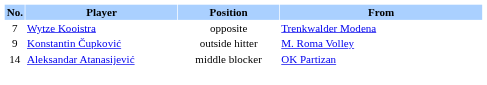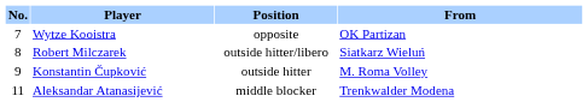Wytze Kooistra | From: Trenkwalder Modena -> OK Partizan
+ row: 8 | Robert Milczarek | outside hitter/libero | Siatkarz Wieluń
Aleksandar Atanasijević | No.: 14 -> 11
Aleksandar Atanasijević | From: OK Partizan -> Trenkwalder Modena
